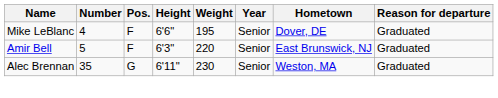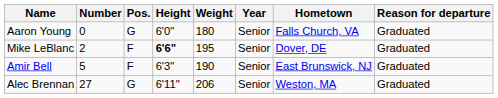+ row: Aaron Young | 0 | G | 6'0" | 180 | Senior | Falls Church, VA | Graduated
Mike LeBlanc | Number: 4 -> 2
Mike LeBlanc | Height: normal -> bold
Amir Bell | Weight: 220 -> 190
Alec Brennan | Number: 35 -> 27
Alec Brennan | Weight: 230 -> 206
